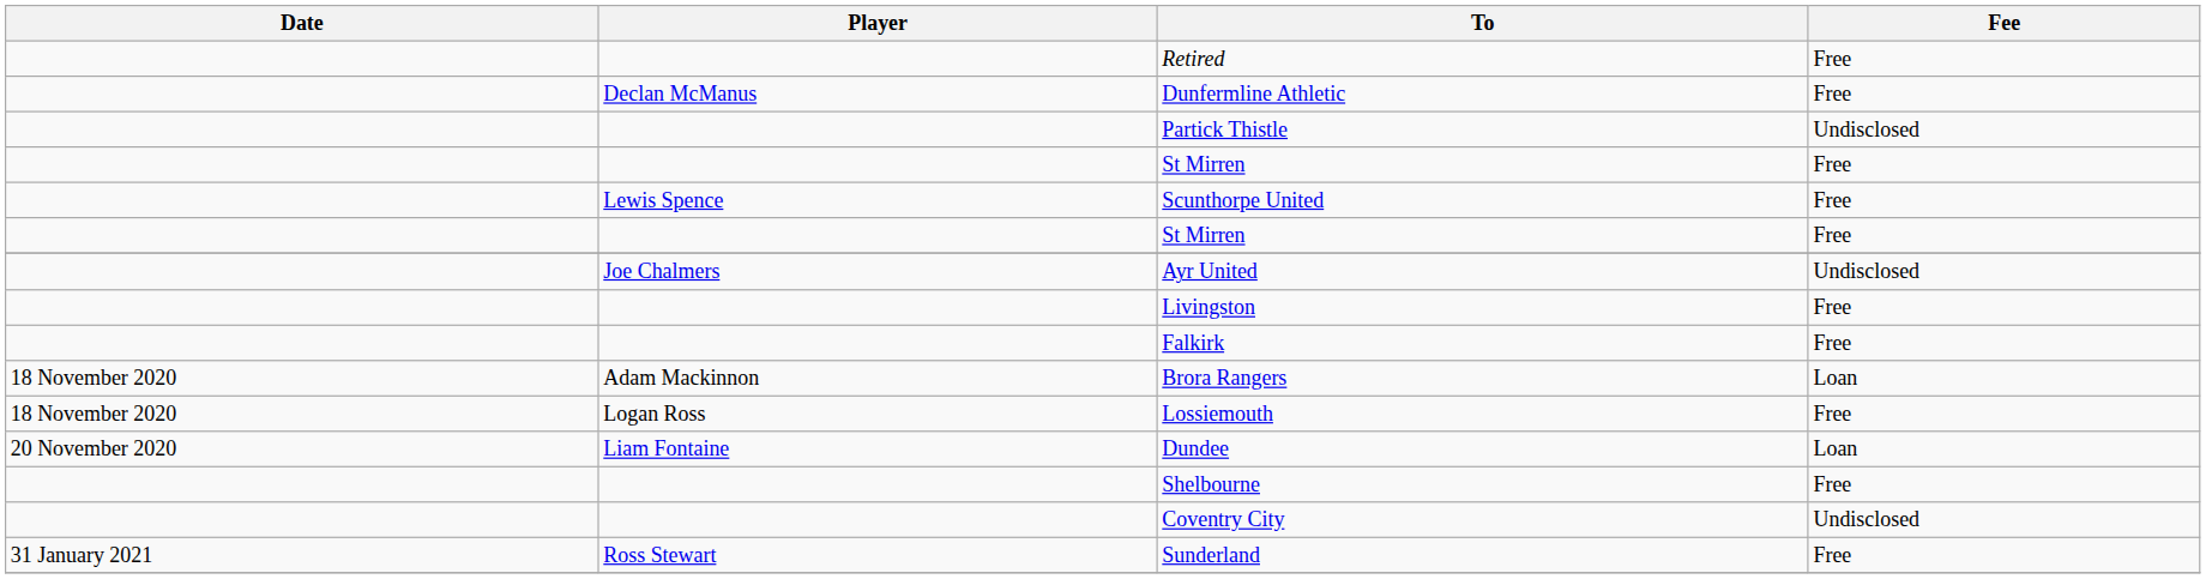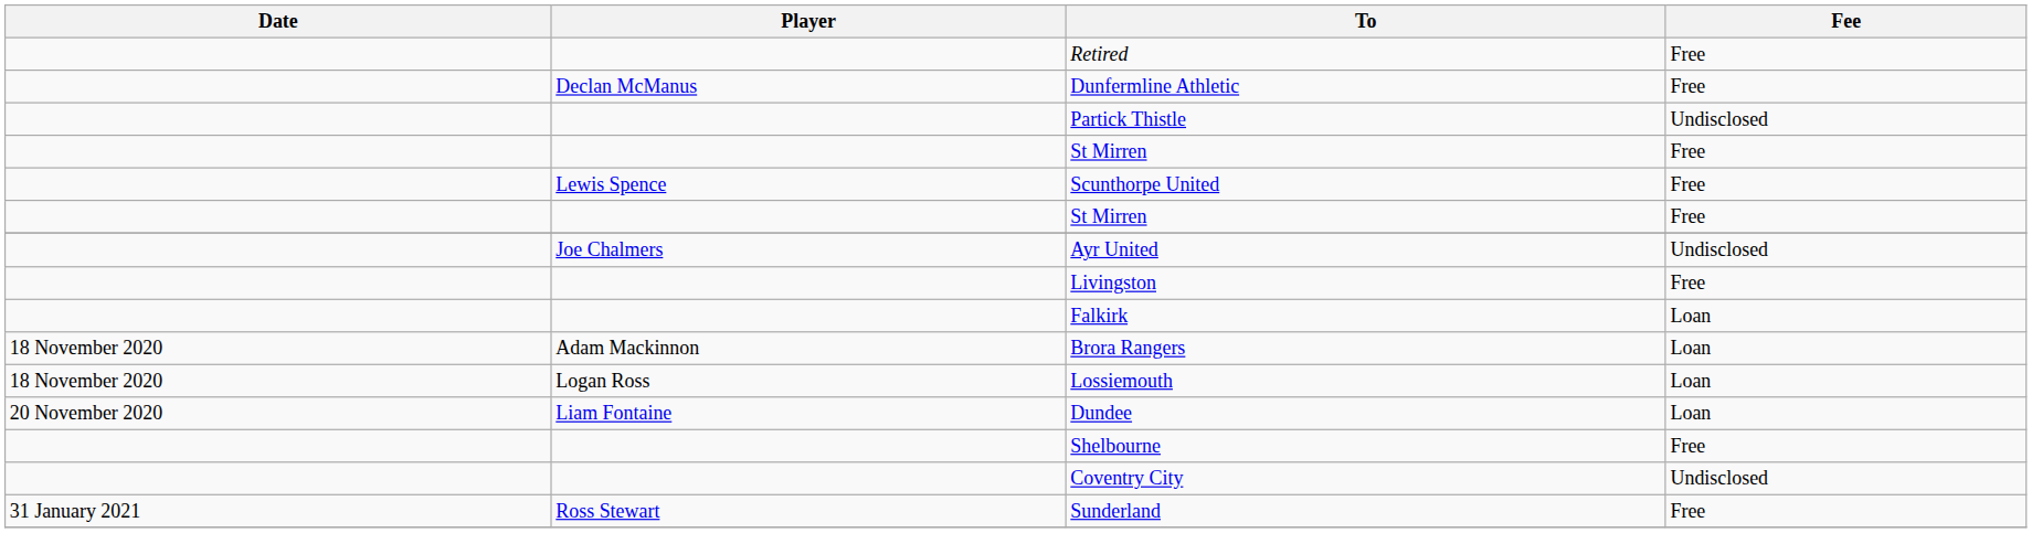Falkirk | Fee: Free -> Loan
Lossiemouth | Fee: Free -> Loan
